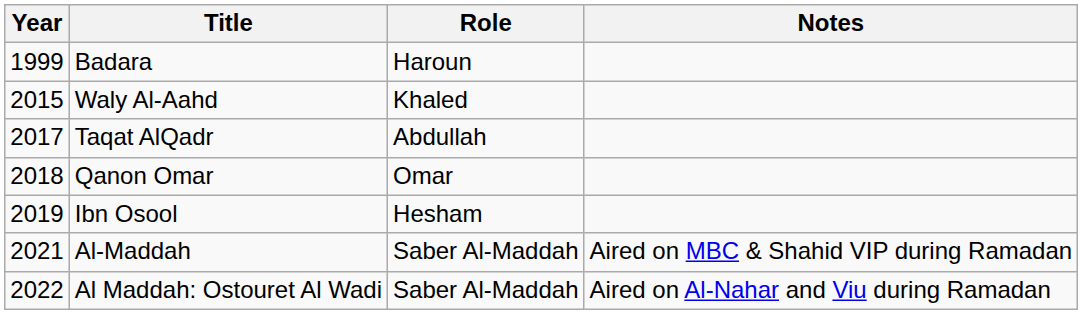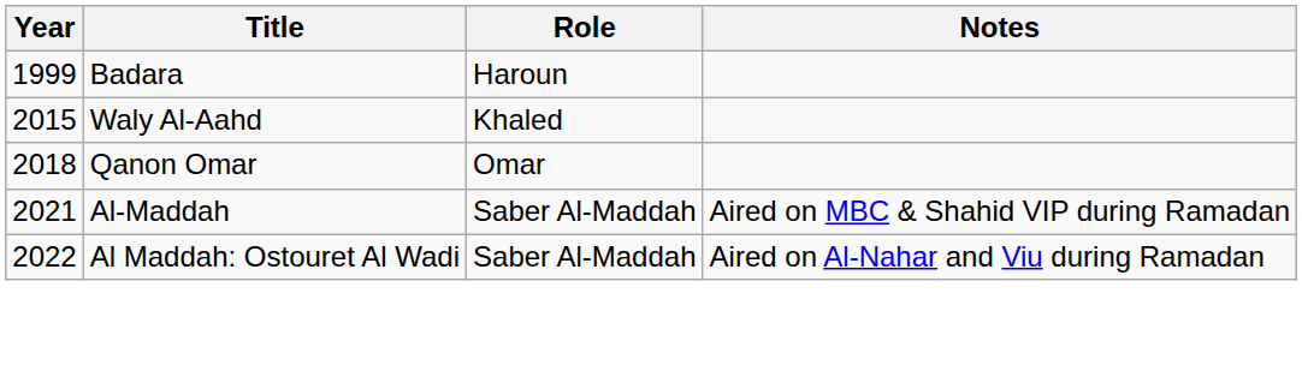- row: 2017 | Taqat AlQadr | Abdullah
- row: 2019 | Ibn Osool | Hesham
